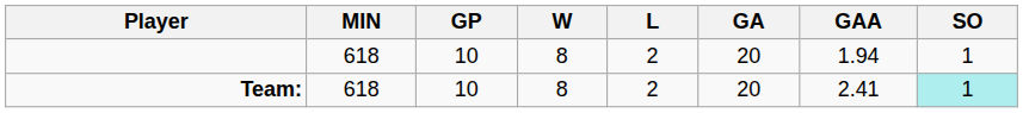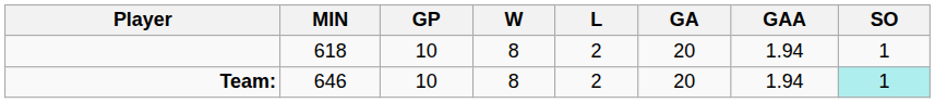Team: | MIN: 618 -> 646
Team: | GAA: 2.41 -> 1.94
